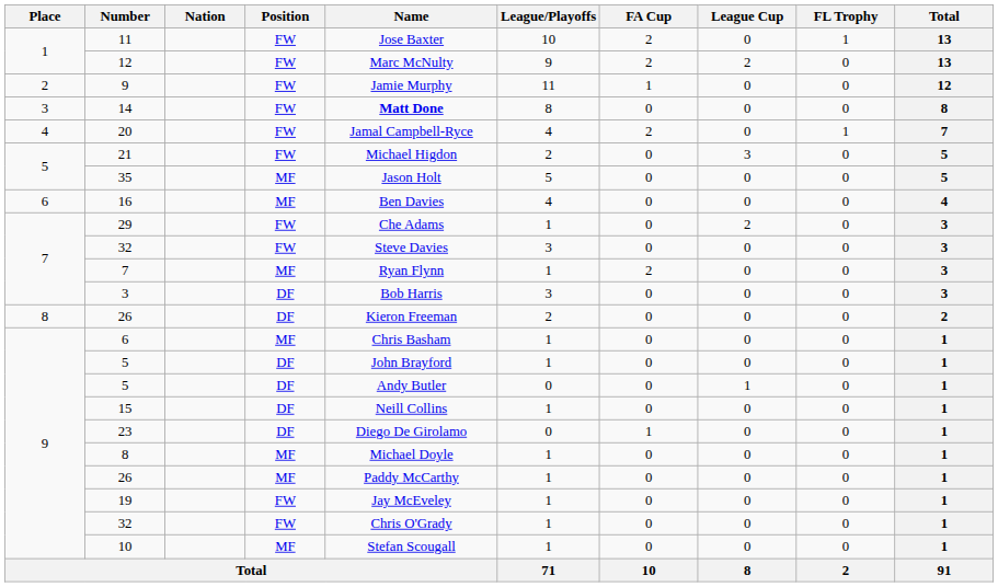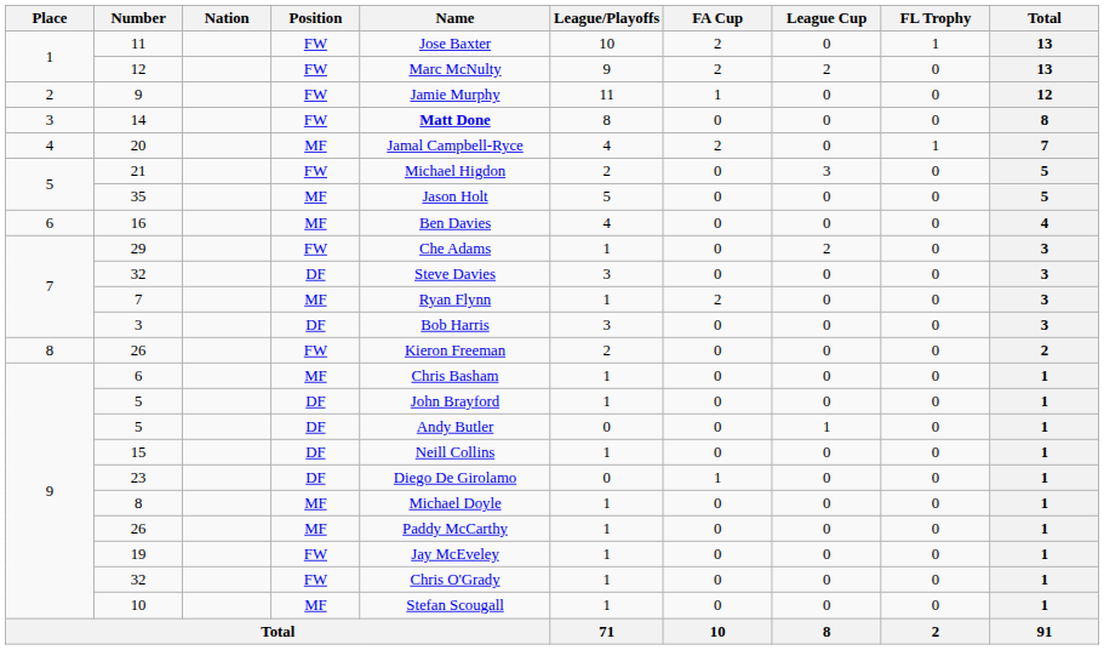20 | Position: FW -> MF
7 / 32 | Position: FW -> DF
8 / 26 | Position: DF -> FW
